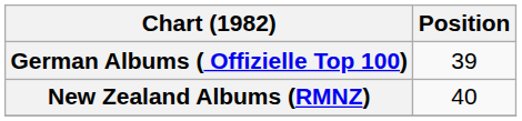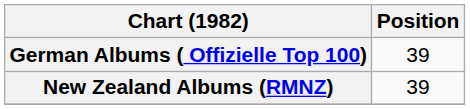New Zealand Albums (RMNZ) | Position: 40 -> 39
